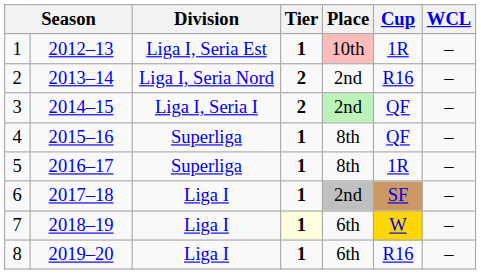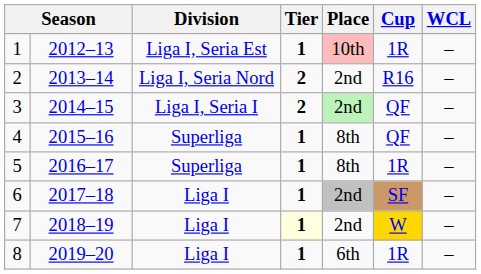7 | Place: 6th -> 2nd
8 | Cup: R16 -> 1R
